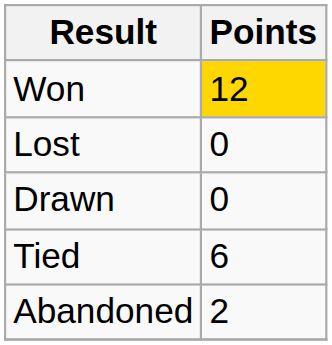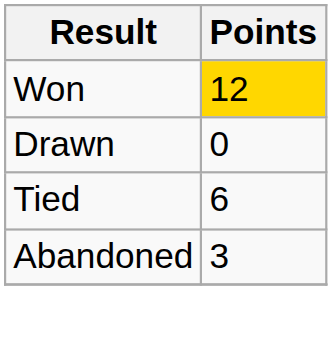- row: Lost | 0
Abandoned | Points: 2 -> 3
